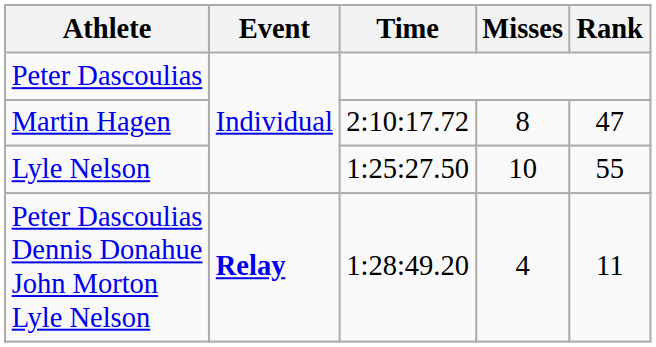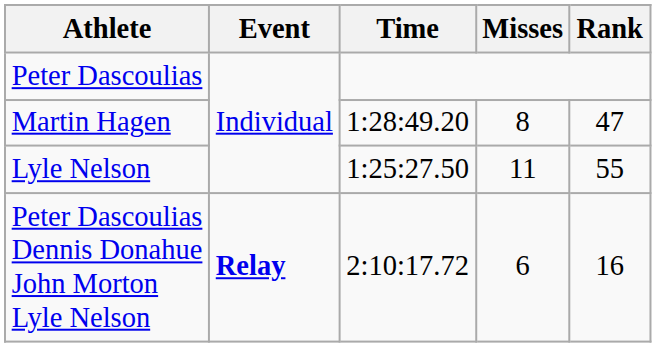Martin Hagen | Time: 2:10:17.72 -> 1:28:49.20
Lyle Nelson | Misses: 10 -> 11
Peter Dascoulias Dennis Donahue John Morton Lyle Nelson | Time: 1:28:49.20 -> 2:10:17.72
Peter Dascoulias Dennis Donahue John Morton Lyle Nelson | Misses: 4 -> 6
Peter Dascoulias Dennis Donahue John Morton Lyle Nelson | Rank: 11 -> 16
